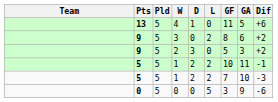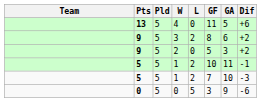- column: D | 1 | 0 | 3 | 2 | 2 | 0
